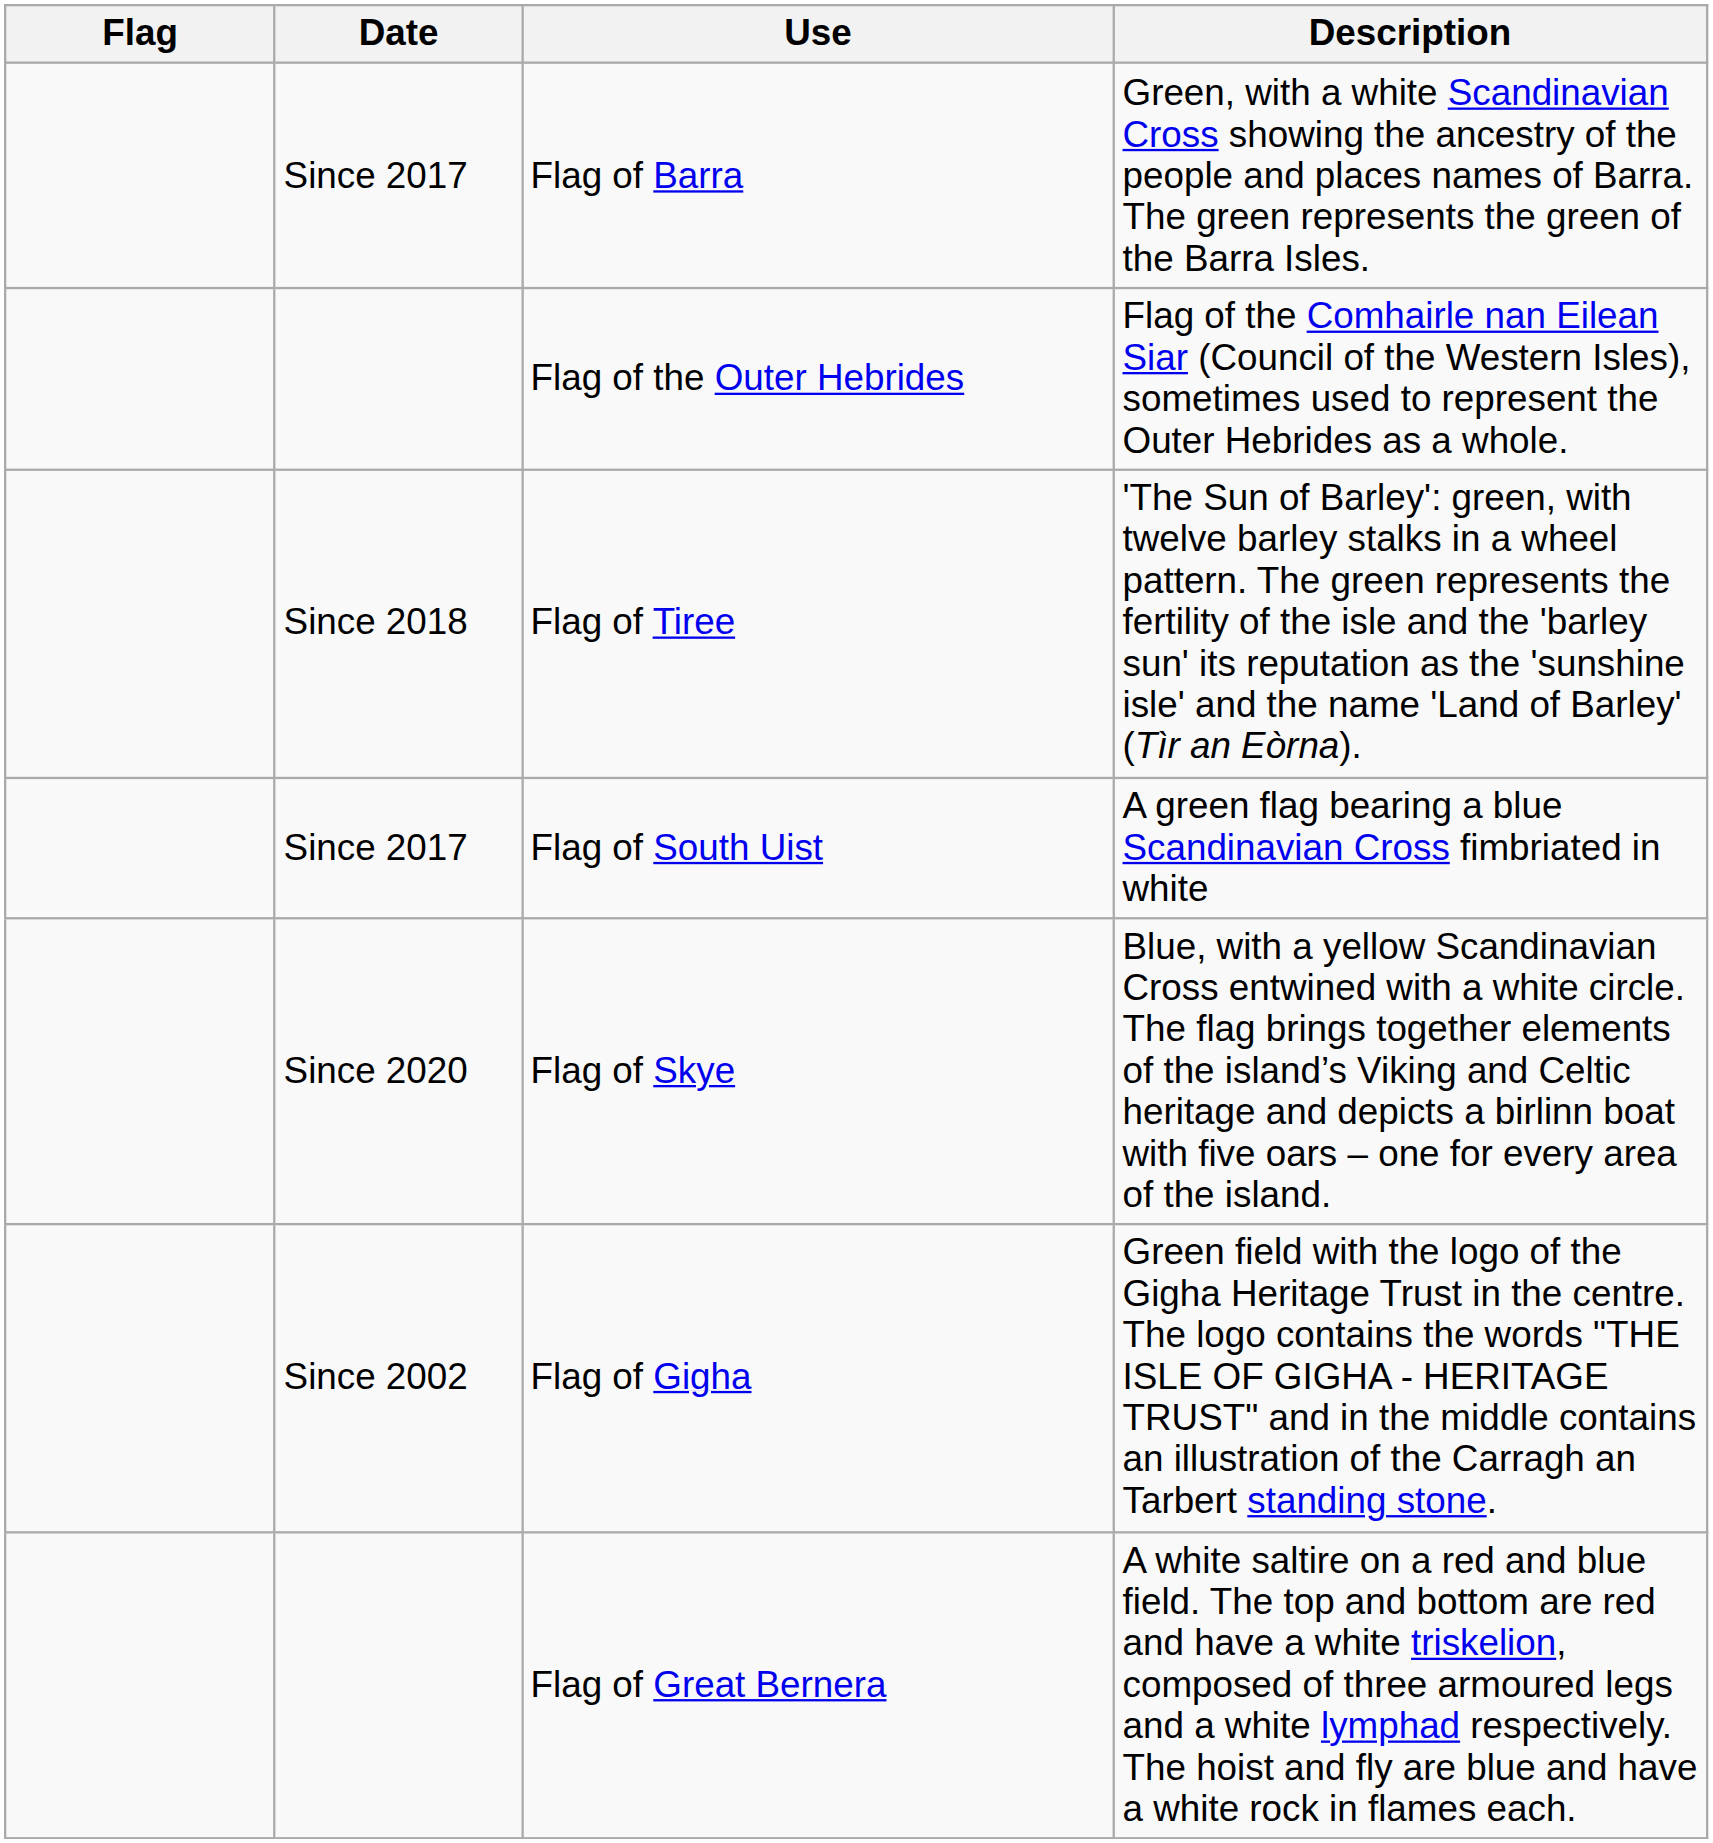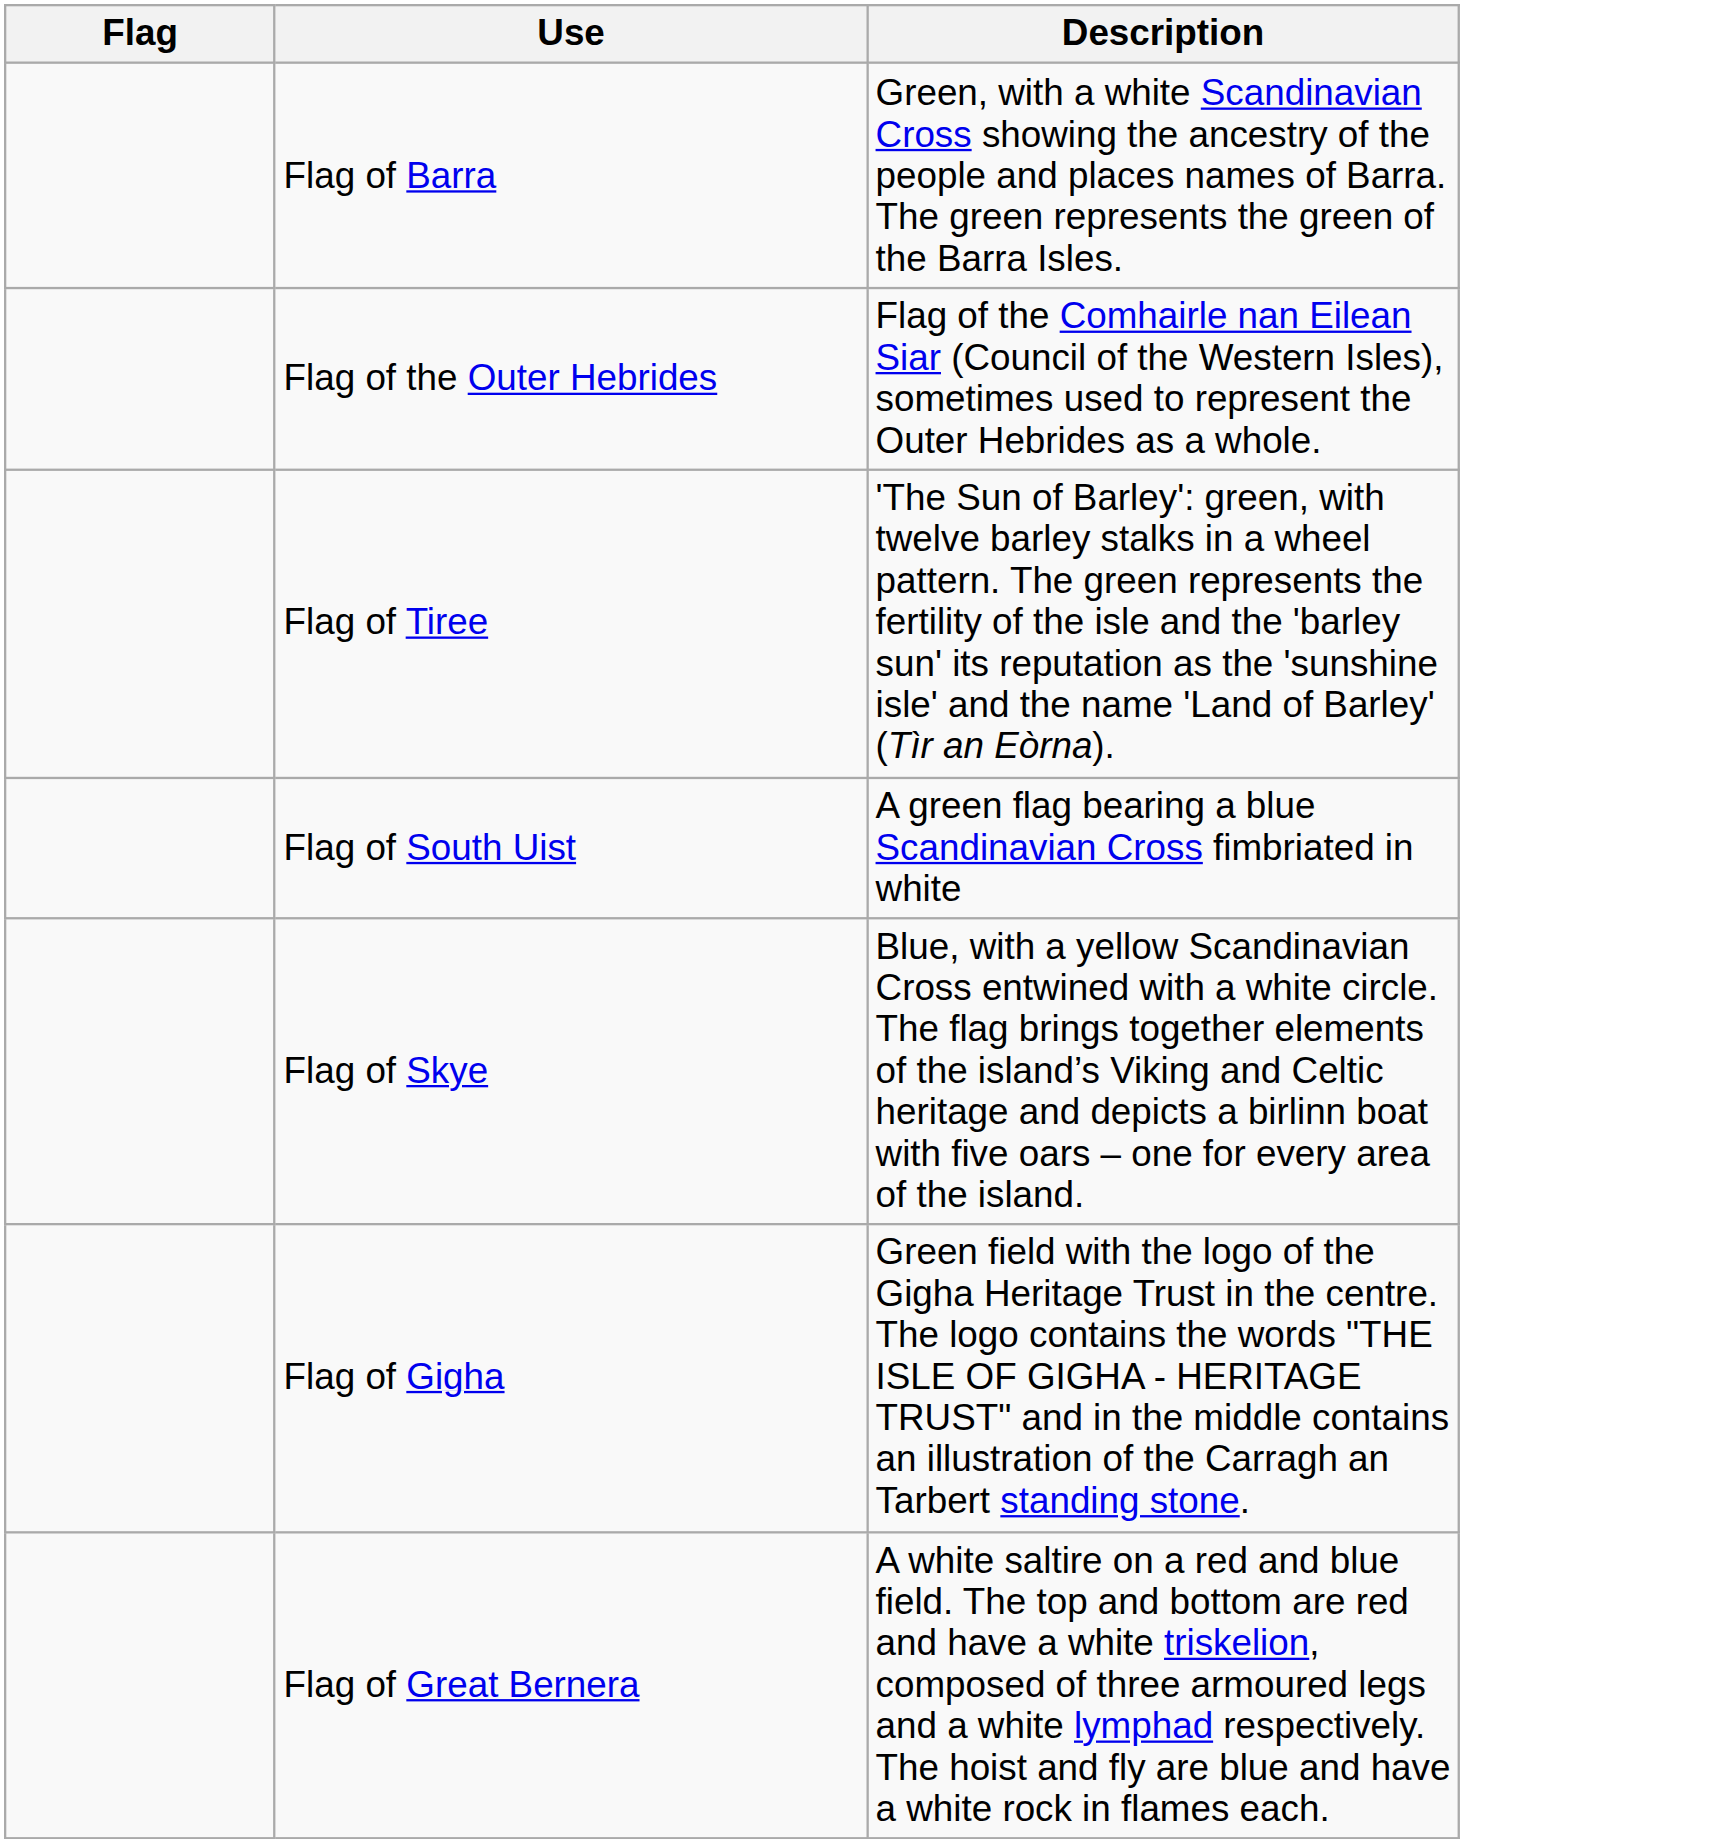- column: Date | Since 2017 | Since 2018 | Since 2017 | Since 2020 | Since 2002
